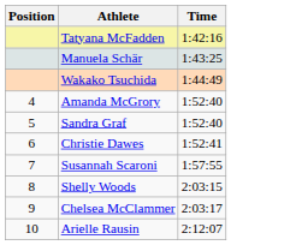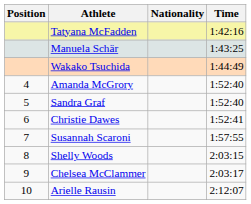+ column: Nationality
